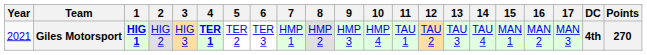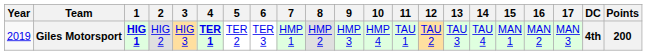Giles Motorsport | Year: 2021 -> 2019
Giles Motorsport | Points: 270 -> 200
